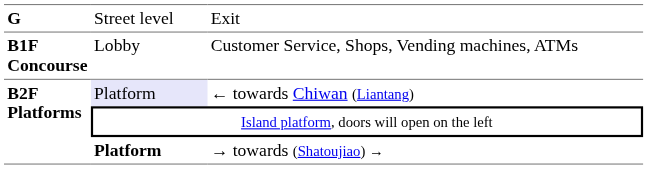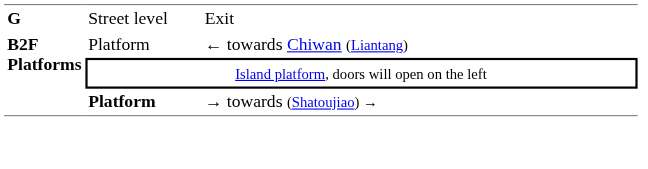- row: B1F Concourse | Lobby | Customer Service, Shops, Vending machines, ATMs
← towards Chiwan (Liantang) | column 2: lavender background -> no background
